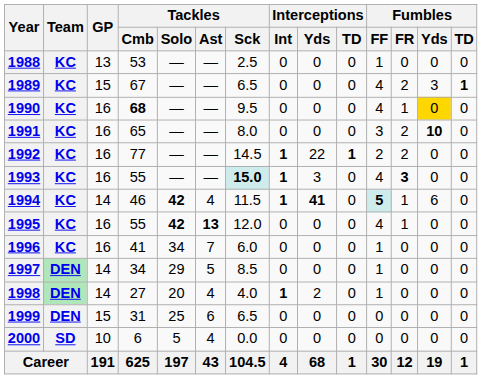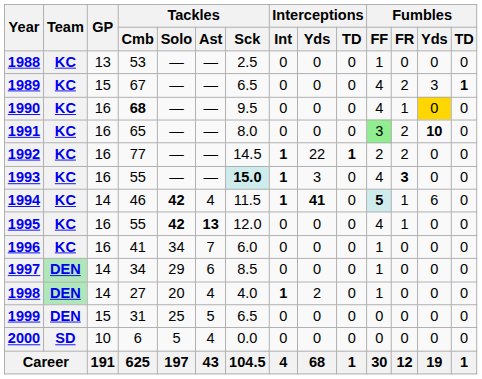1991 | Fumbles / FF: no background -> lightgreen background
1997 | Tackles / Ast: 5 -> 6
1999 | Tackles / Ast: 6 -> 5
